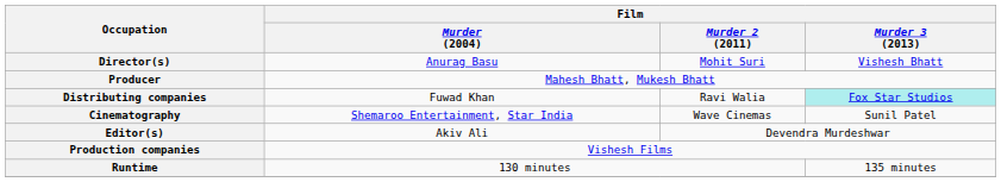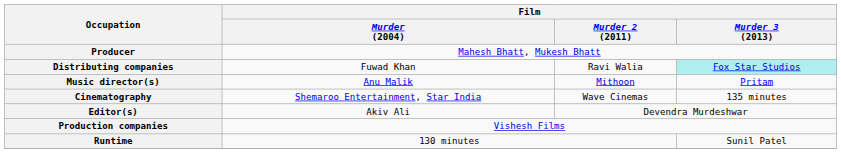- row: Director(s) | Anurag Basu | Mohit Suri | Vishesh Bhatt
+ row: Music director(s) | Anu Malik | Mithoon | Pritam
Cinematography | Film / Murder 3 (2013): Sunil Patel -> 135 minutes
Runtime | Film / Murder 3 (2013): 135 minutes -> Sunil Patel
